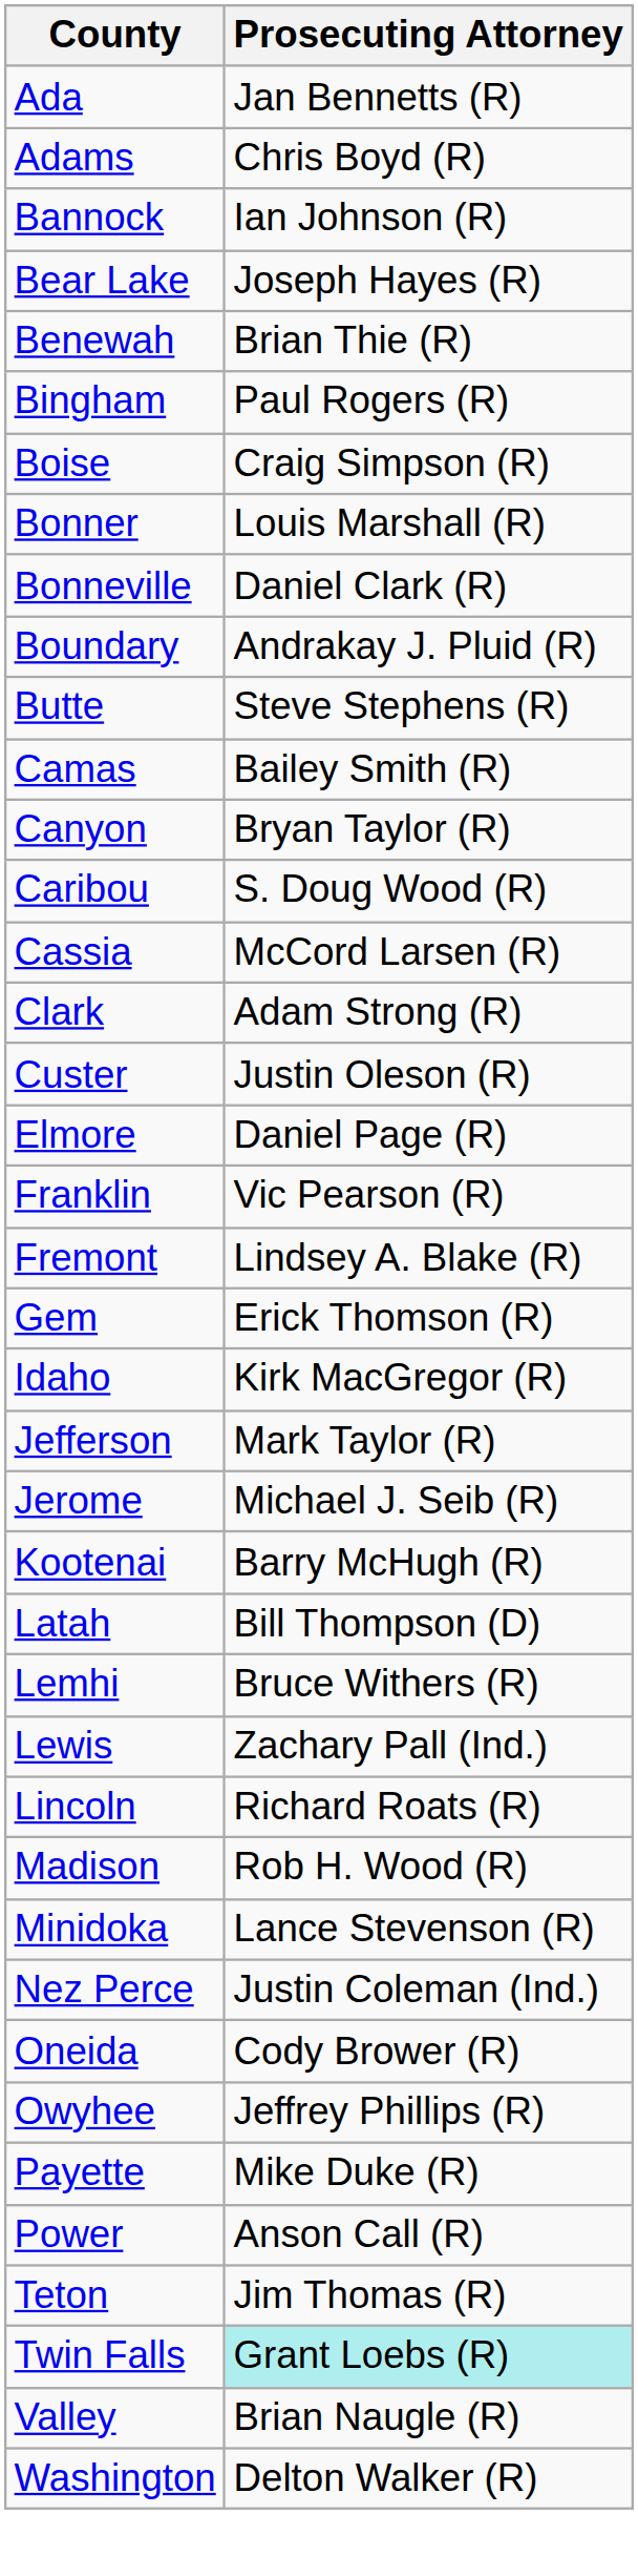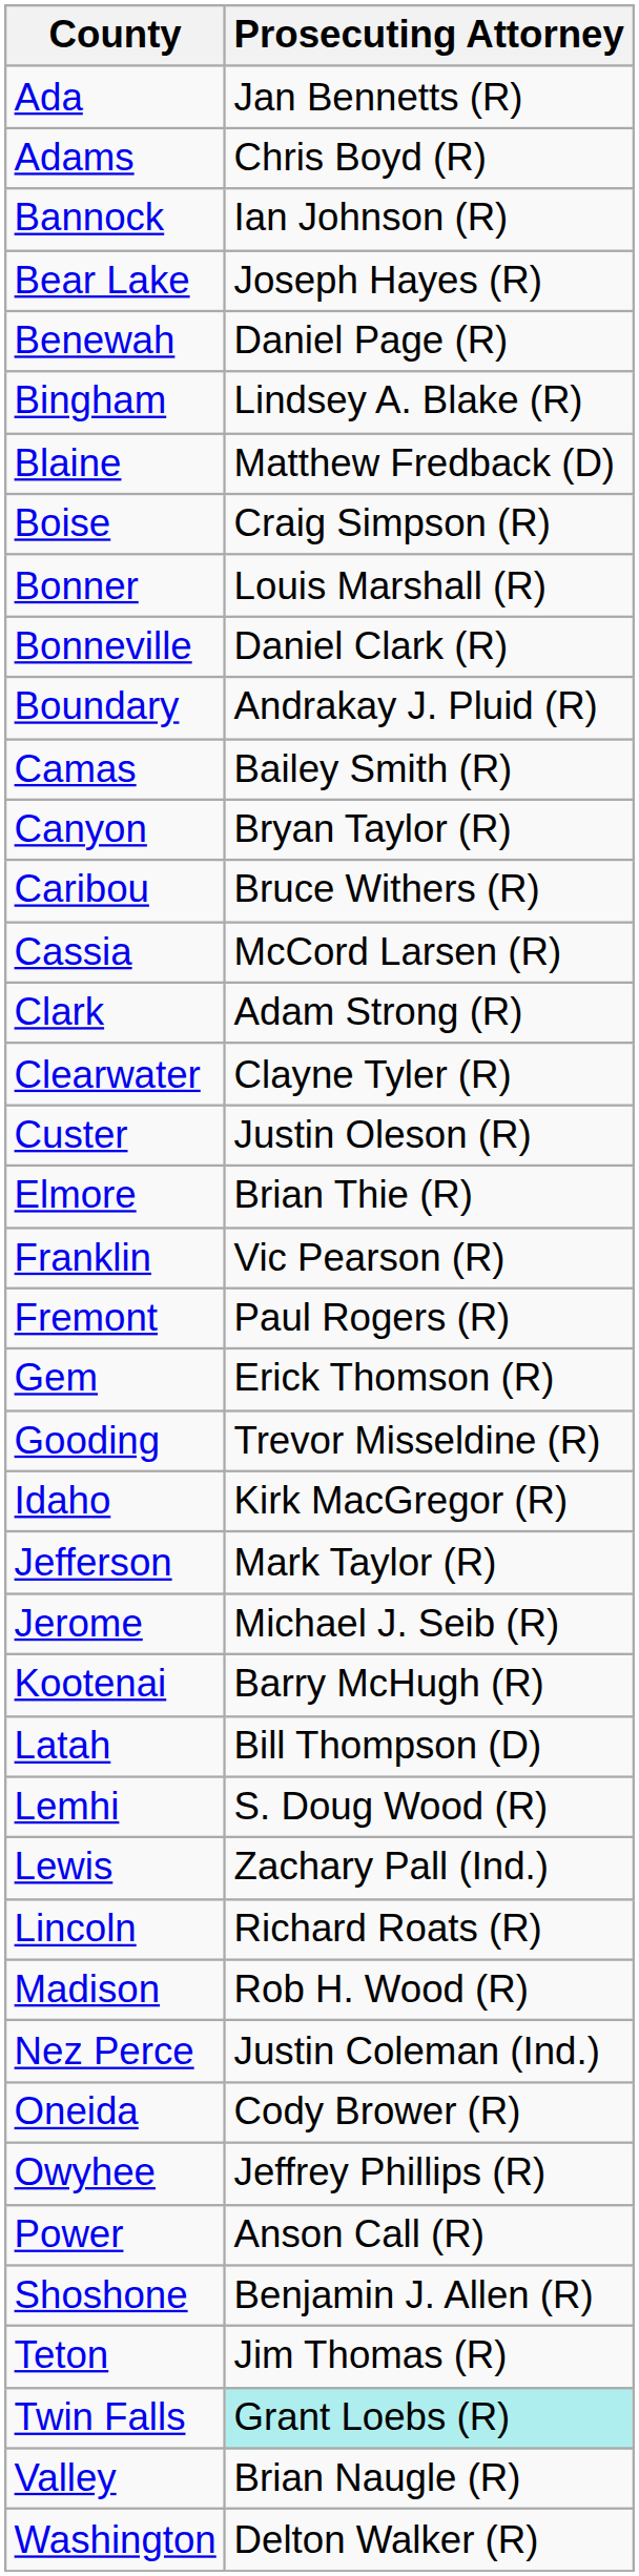Benewah | Prosecuting Attorney: Brian Thie (R) -> Daniel Page (R)
Bingham | Prosecuting Attorney: Paul Rogers (R) -> Lindsey A. Blake (R)
+ row: Blaine | Matthew Fredback (D)
- row: Butte | Steve Stephens (R)
Caribou | Prosecuting Attorney: S. Doug Wood (R) -> Bruce Withers (R)
+ row: Clearwater | Clayne Tyler (R)
Elmore | Prosecuting Attorney: Daniel Page (R) -> Brian Thie (R)
Fremont | Prosecuting Attorney: Lindsey A. Blake (R) -> Paul Rogers (R)
+ row: Gooding | Trevor Misseldine (R)
Lemhi | Prosecuting Attorney: Bruce Withers (R) -> S. Doug Wood (R)
- row: Minidoka | Lance Stevenson (R)
- row: Payette | Mike Duke (R)
+ row: Shoshone | Benjamin J. Allen (R)
